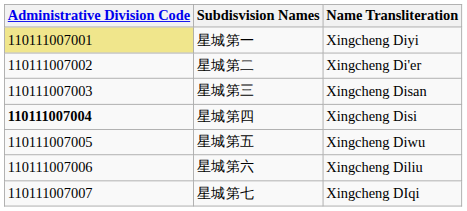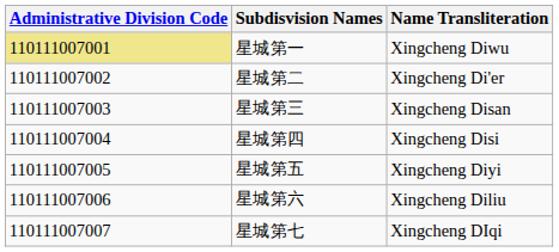星城第一 | Name Transliteration: Xingcheng Diyi -> Xingcheng Diwu
星城第四 | Administrative Division Code: bold -> normal
星城第五 | Name Transliteration: Xingcheng Diwu -> Xingcheng Diyi
